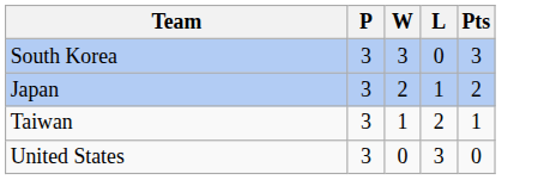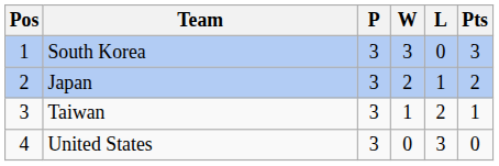+ column: Pos | 1 | 2 | 3 | 4
